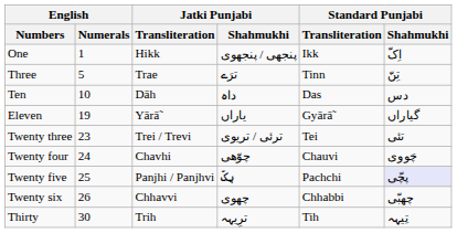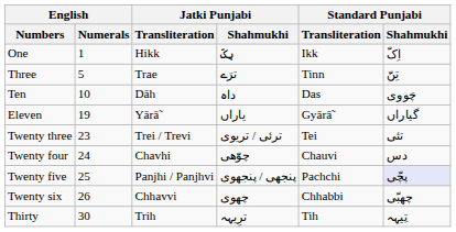One | Jatki Punjabi / Shahmukhi: پنجھی / پنجھوی -> ہِکّ
Ten | Standard Punjabi / Shahmukhi: دس -> چَووی
Twenty four | Standard Punjabi / Shahmukhi: چَووی -> دس
Twenty five | Jatki Punjabi / Shahmukhi: ہِکّ -> پنجھی / پنجھوی
